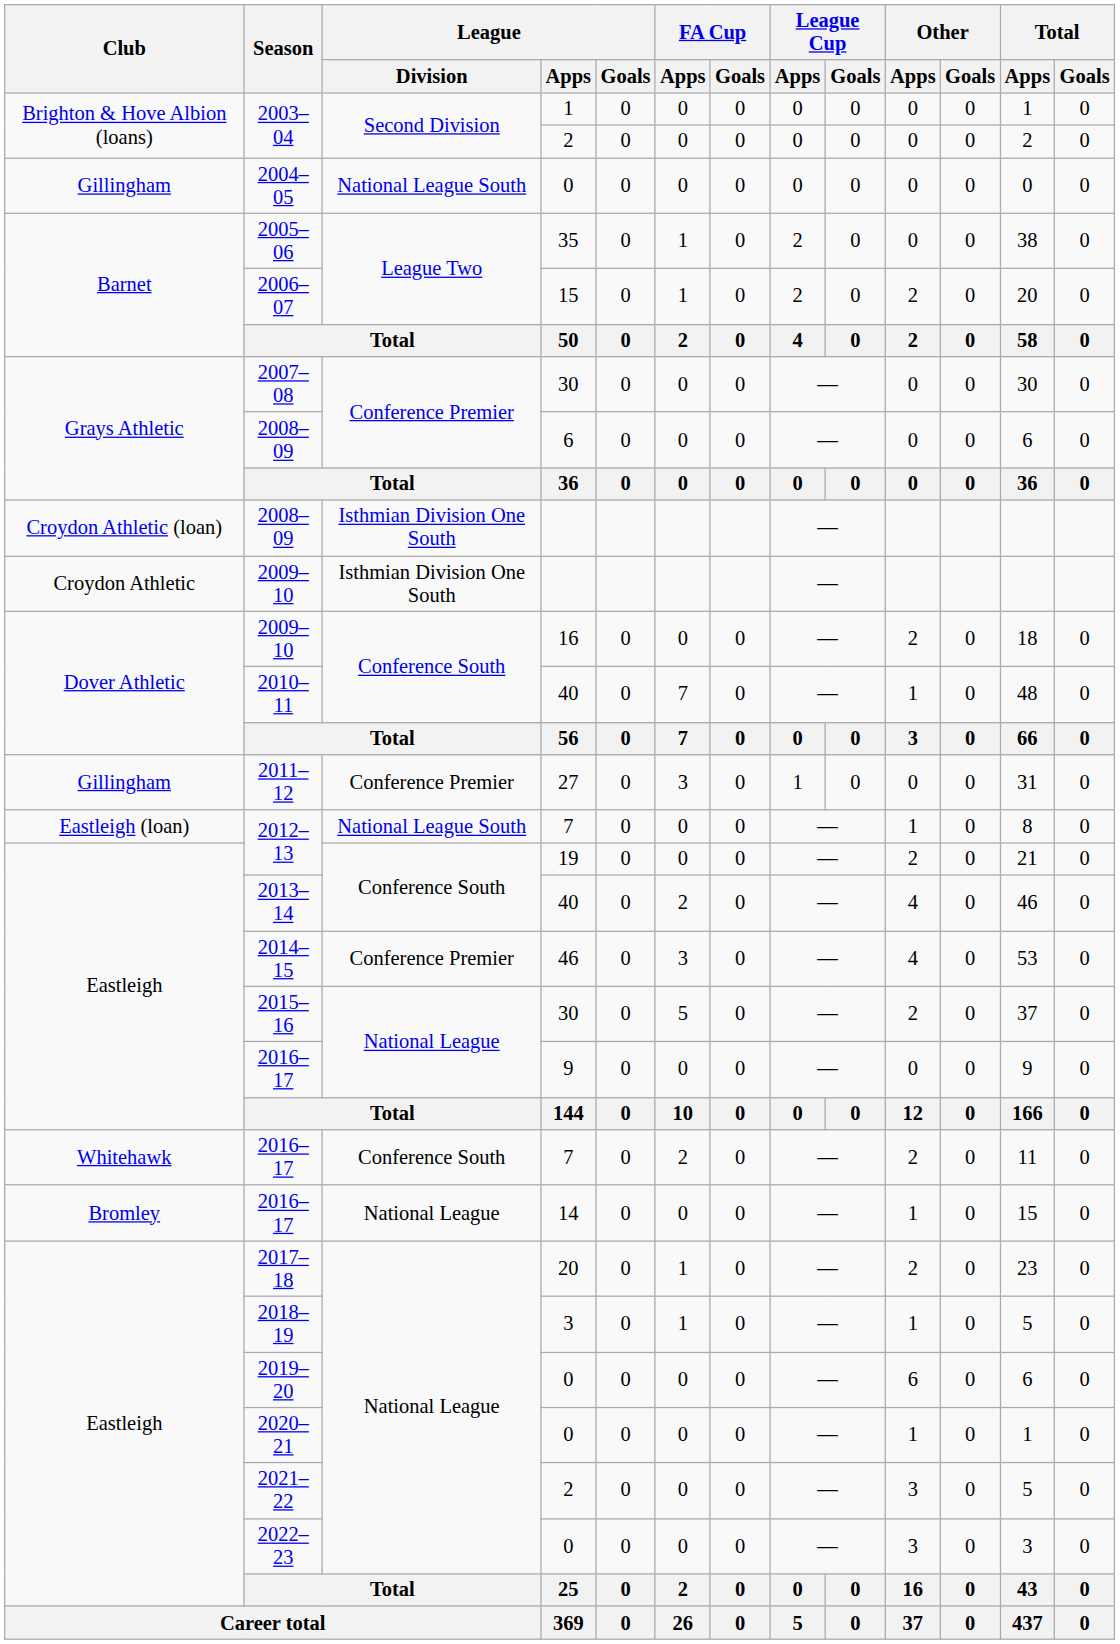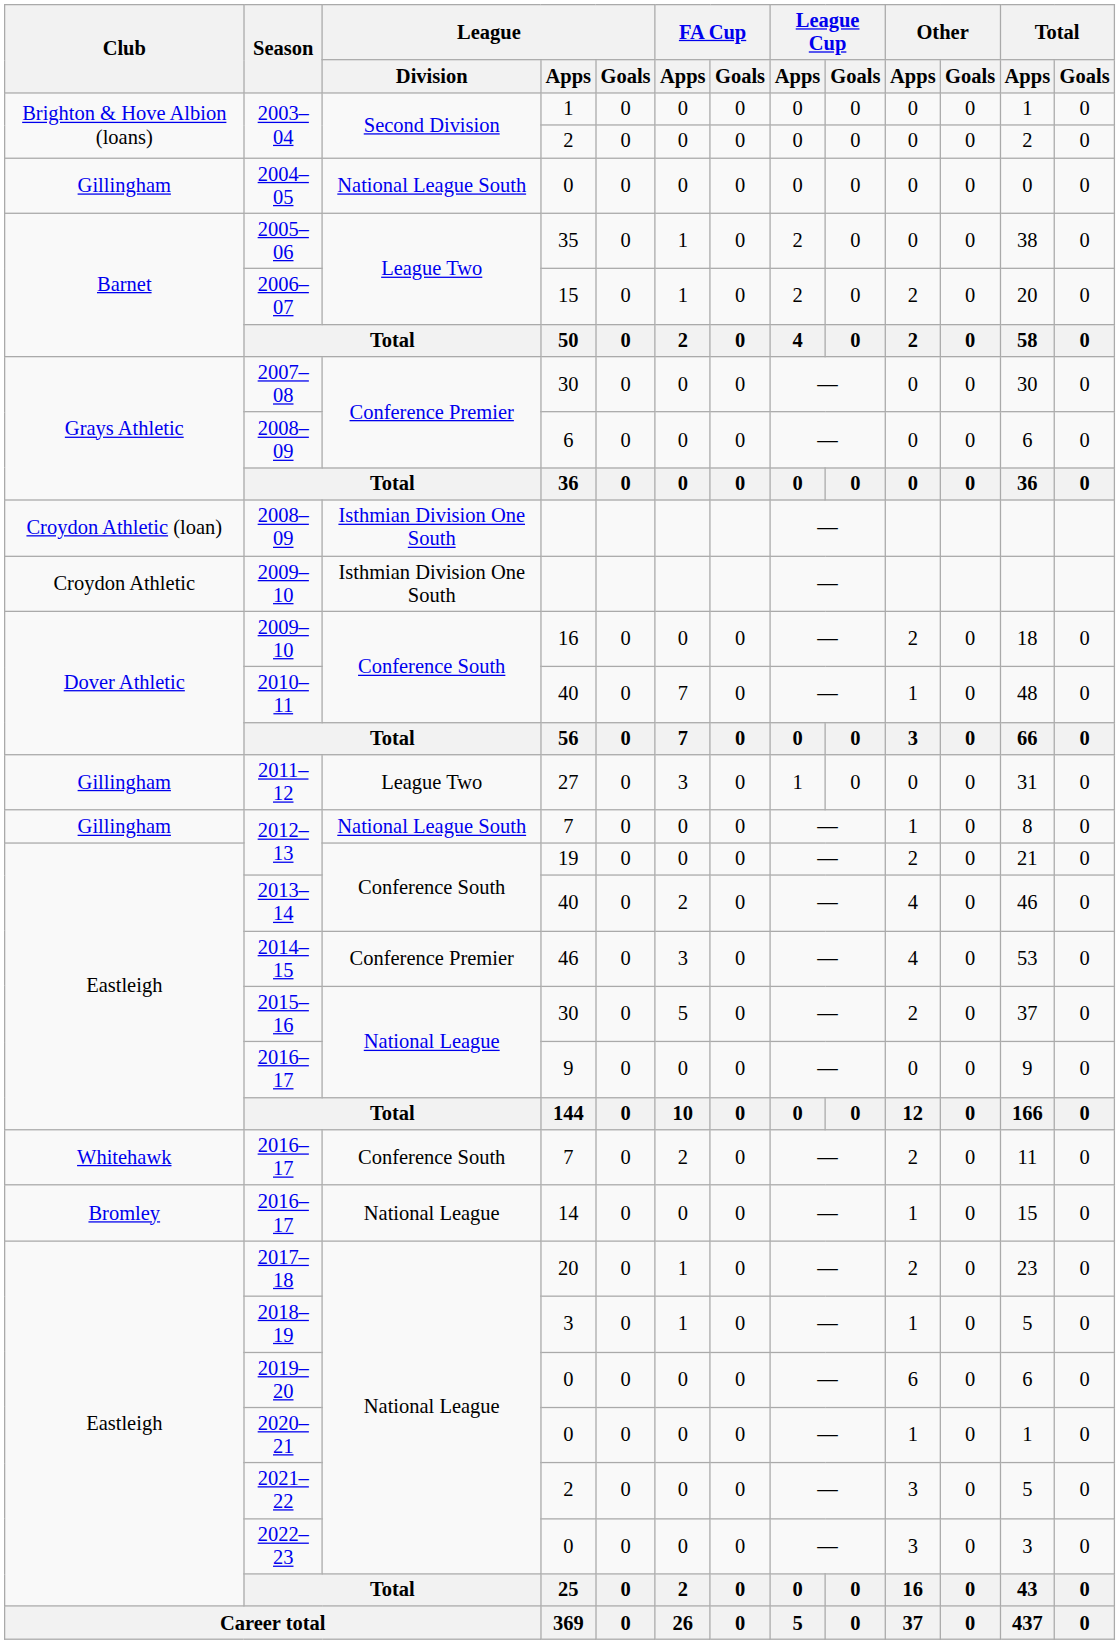2011–12 | League / Division: Conference Premier -> League Two
2012–13 / 7 | Club: Eastleigh (loan) -> Gillingham
